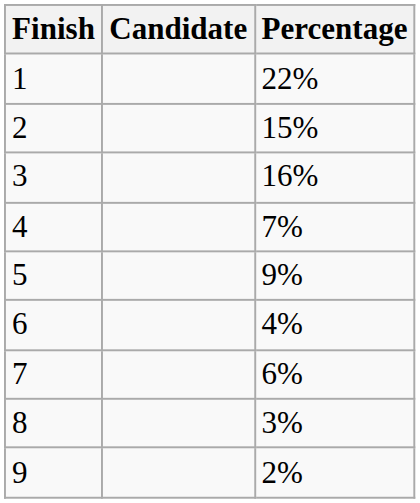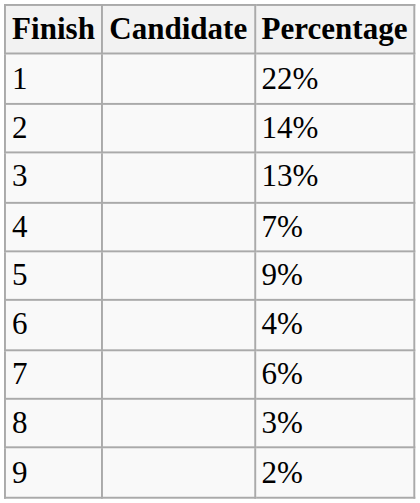2 | Percentage: 15% -> 14%
3 | Percentage: 16% -> 13%
